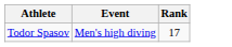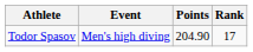+ column: Points | 204.90
